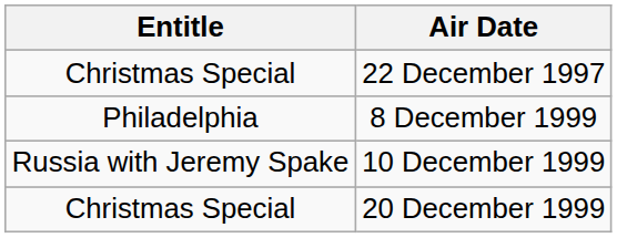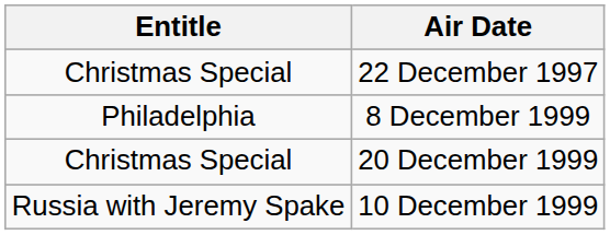rows swapped: 10 December 1999 <-> 20 December 1999
